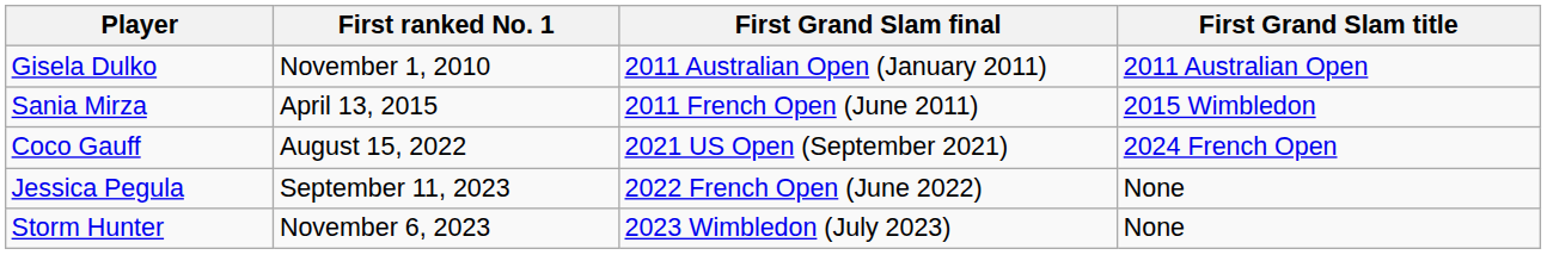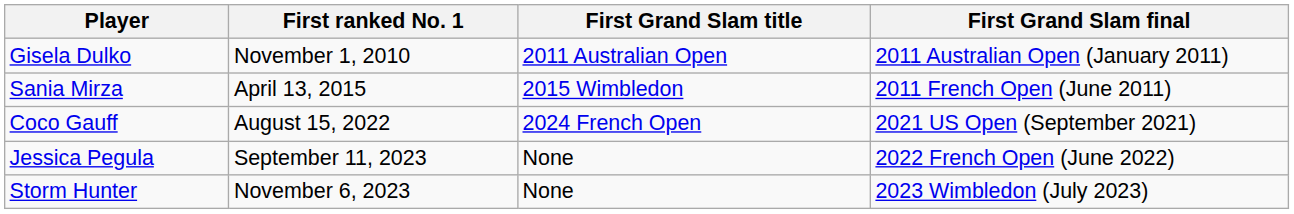columns swapped: First Grand Slam final <-> First Grand Slam title
